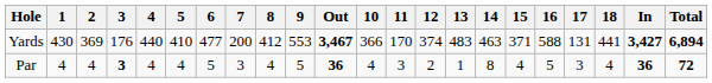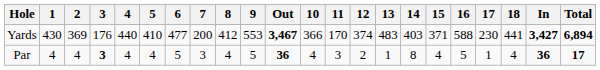Yards | 14: 463 -> 403
Yards | 17: 131 -> 230
Par | 17: 3 -> 1
Par | Total: 72 -> 17
